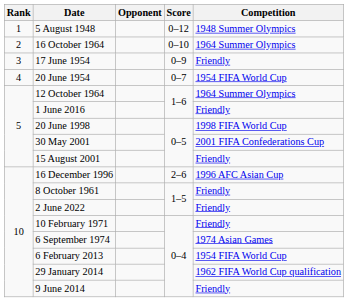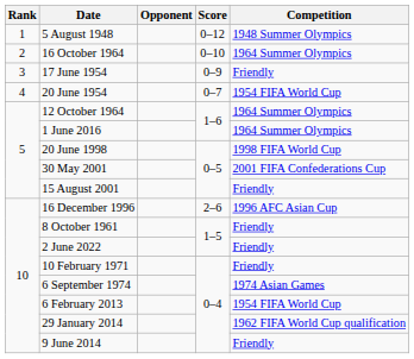1 June 2016 | Competition: Friendly -> 1964 Summer Olympics
